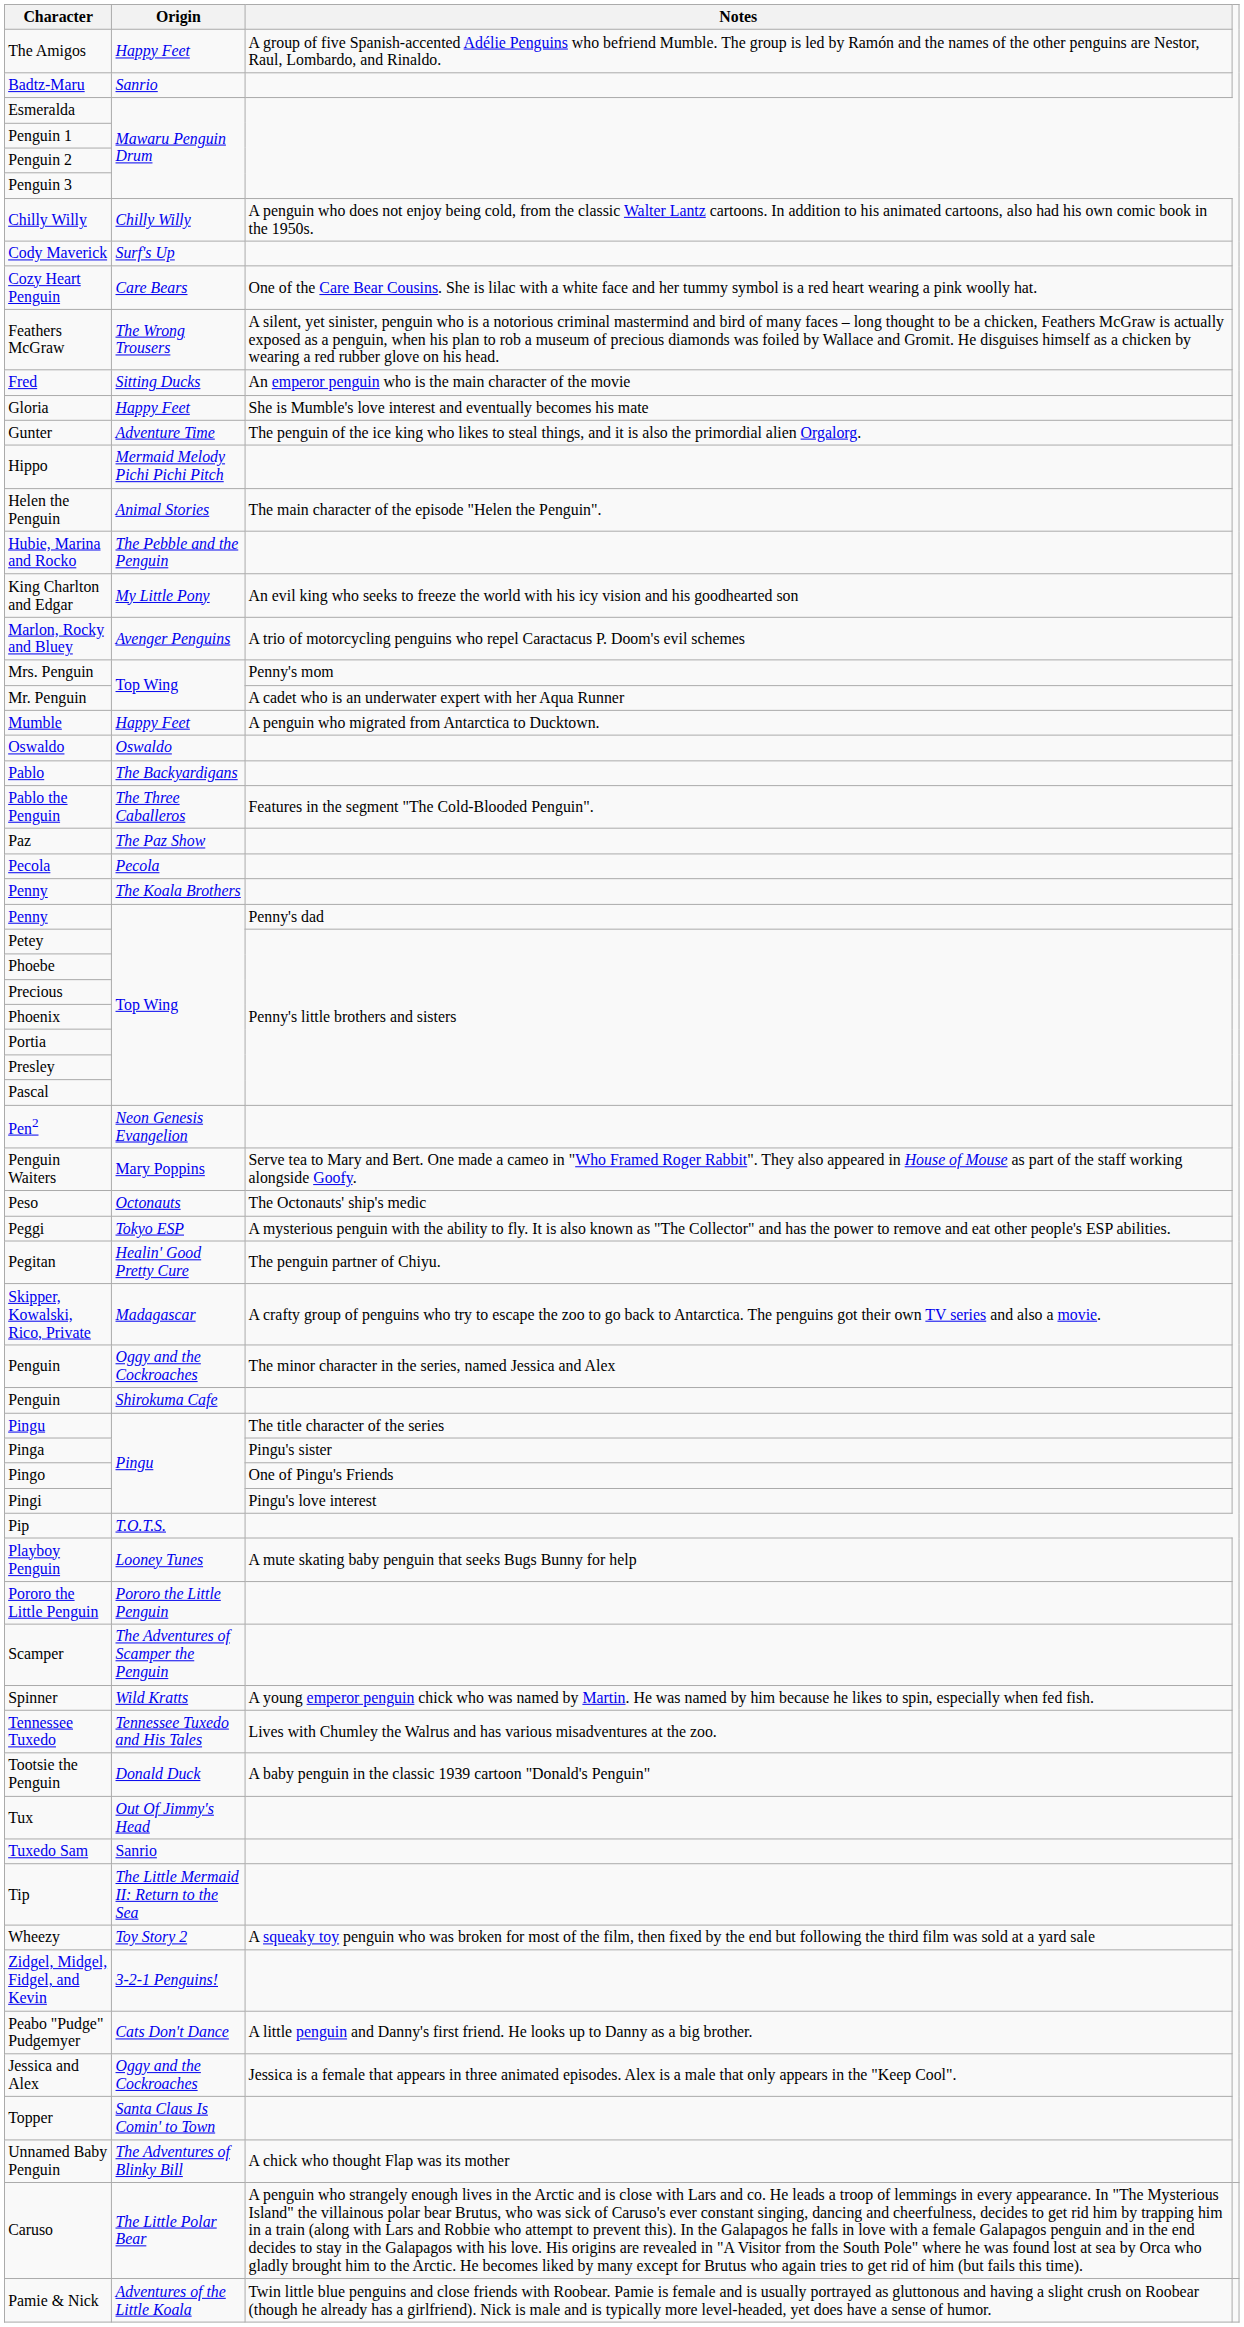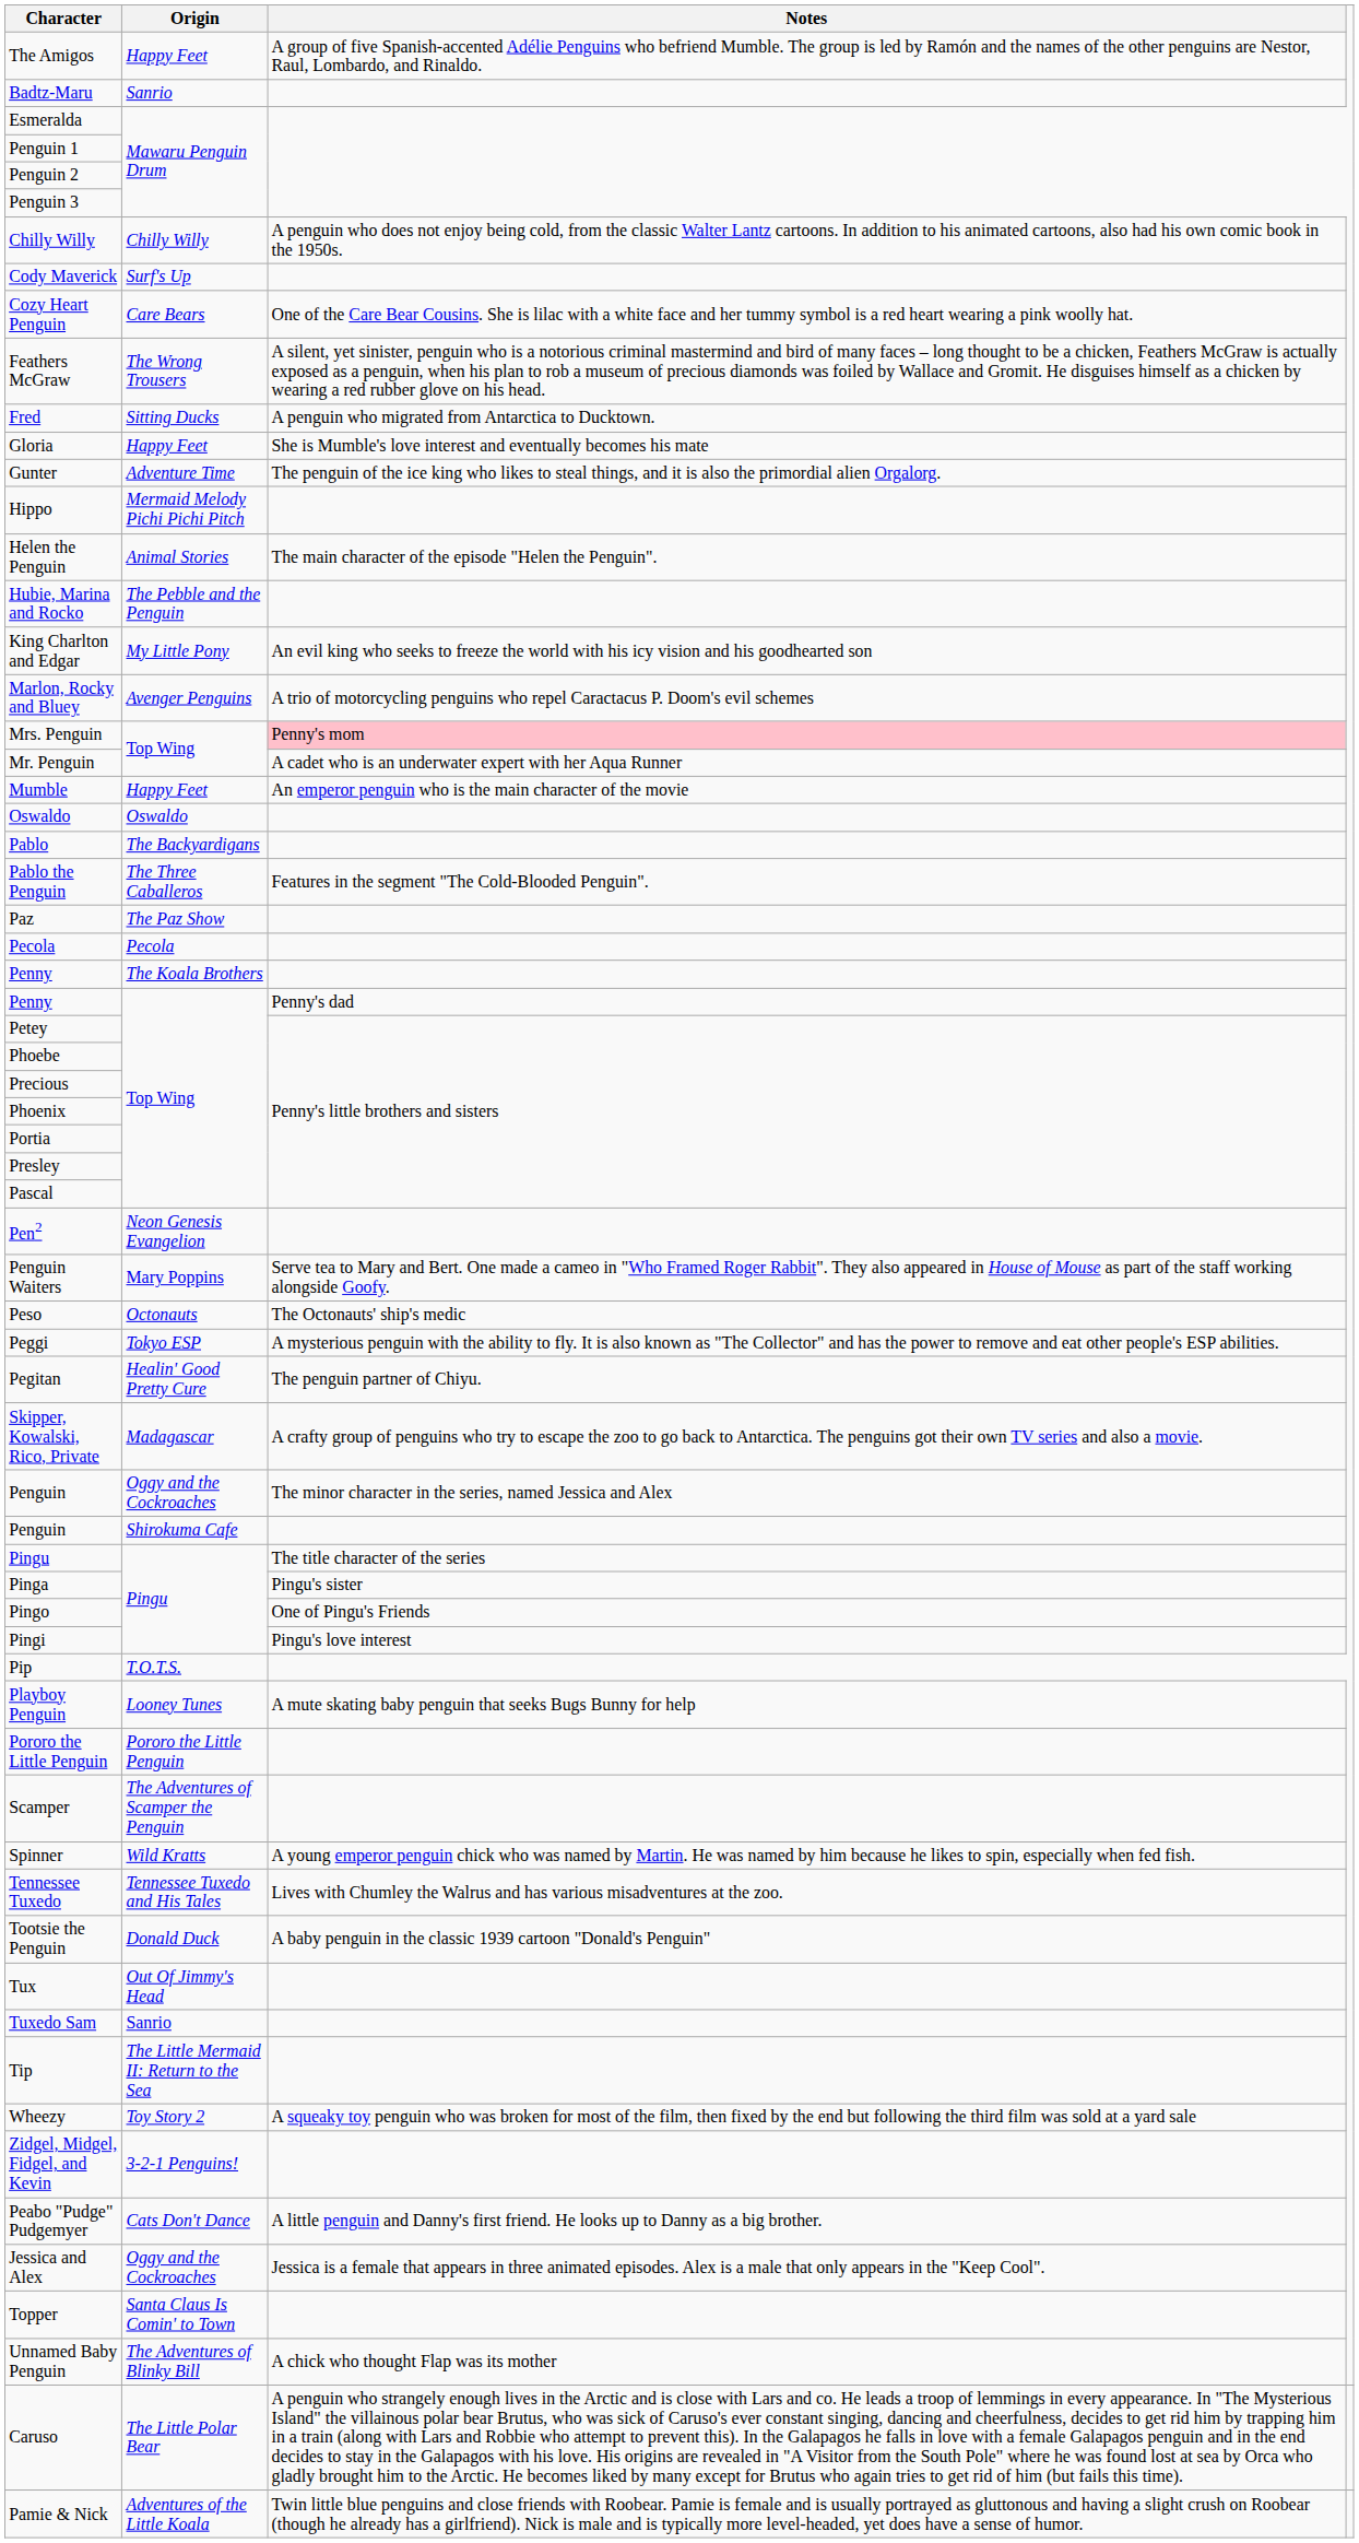Fred | Notes: An emperor penguin who is the main character of the movie -> A penguin who migrated from Antarctica to Ducktown.
Mrs. Penguin | Notes: no background -> pink background
Mumble | Notes: A penguin who migrated from Antarctica to Ducktown. -> An emperor penguin who is the main character of the movie
